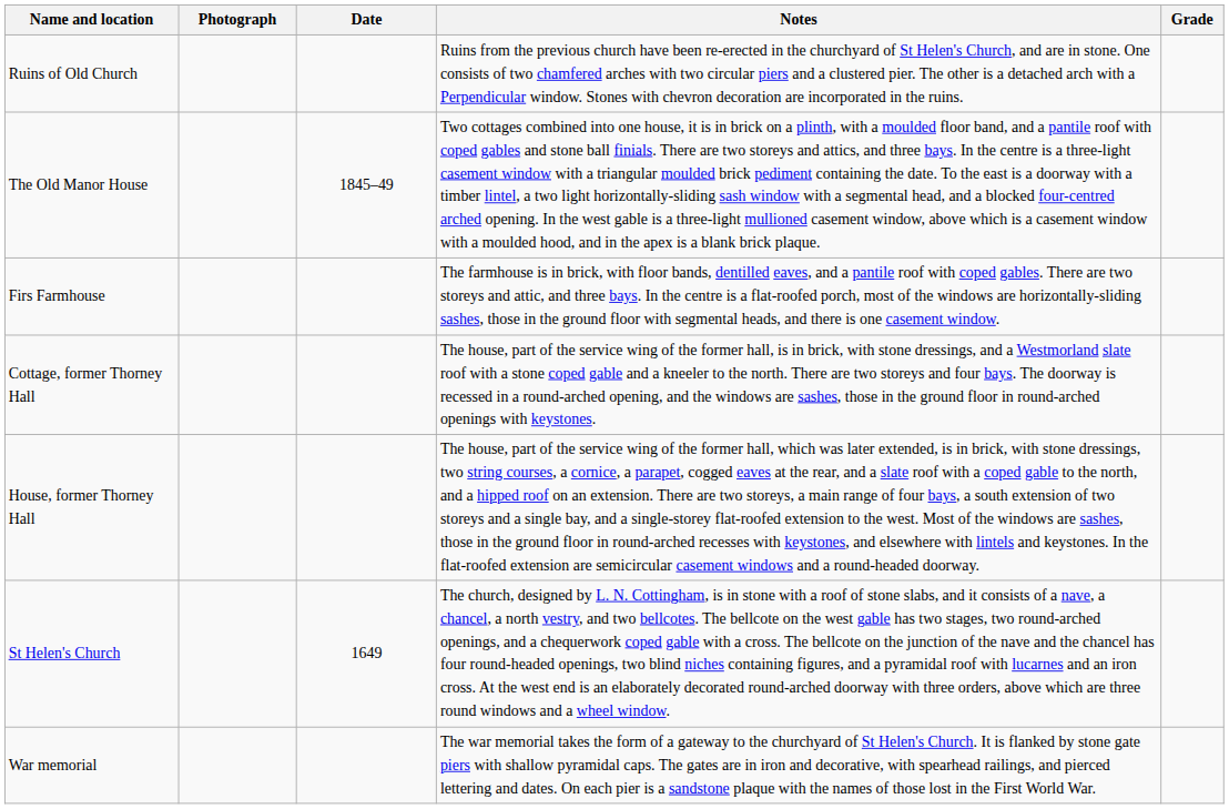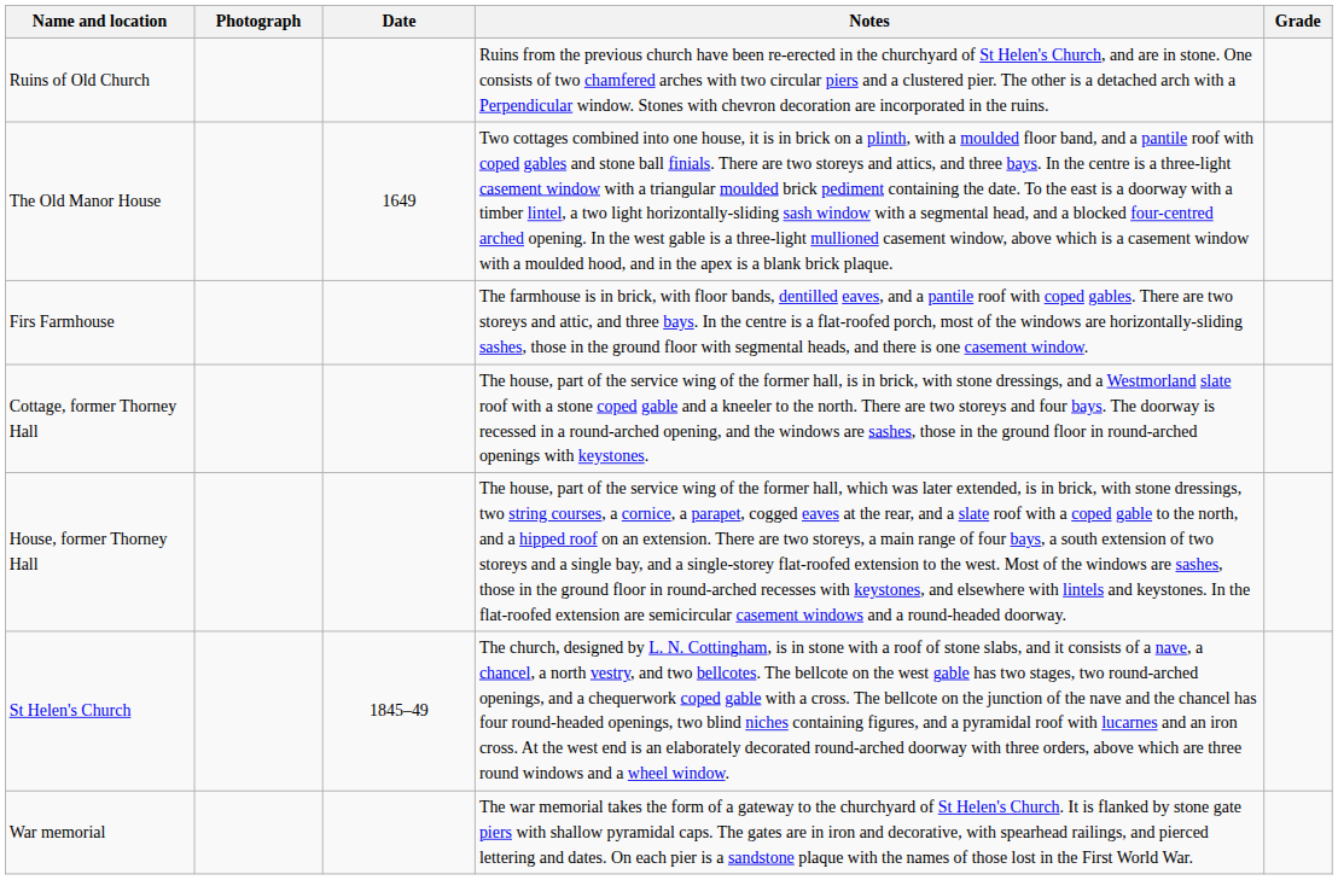The Old Manor House | Date: 1845–49 -> 1649
St Helen's Church | Date: 1649 -> 1845–49
